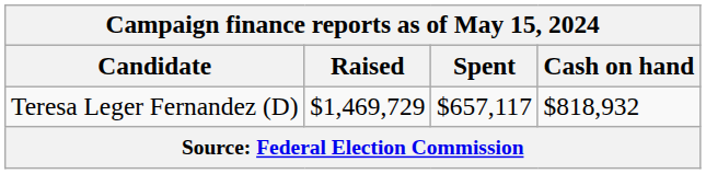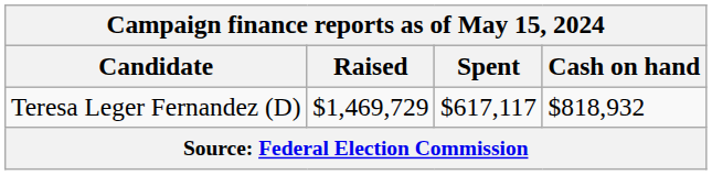Teresa Leger Fernandez (D) | Spent: $657,117 -> $617,117
